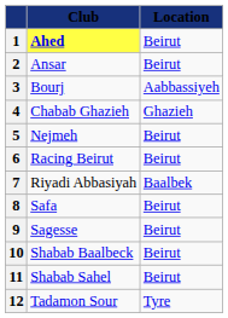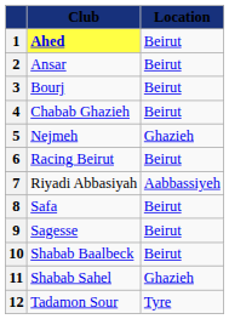3 | Location: Aabbassiyeh -> Beirut
4 | Location: Ghazieh -> Beirut
5 | Location: Beirut -> Ghazieh
7 | Location: Baalbek -> Aabbassiyeh
11 | Location: Beirut -> Ghazieh
